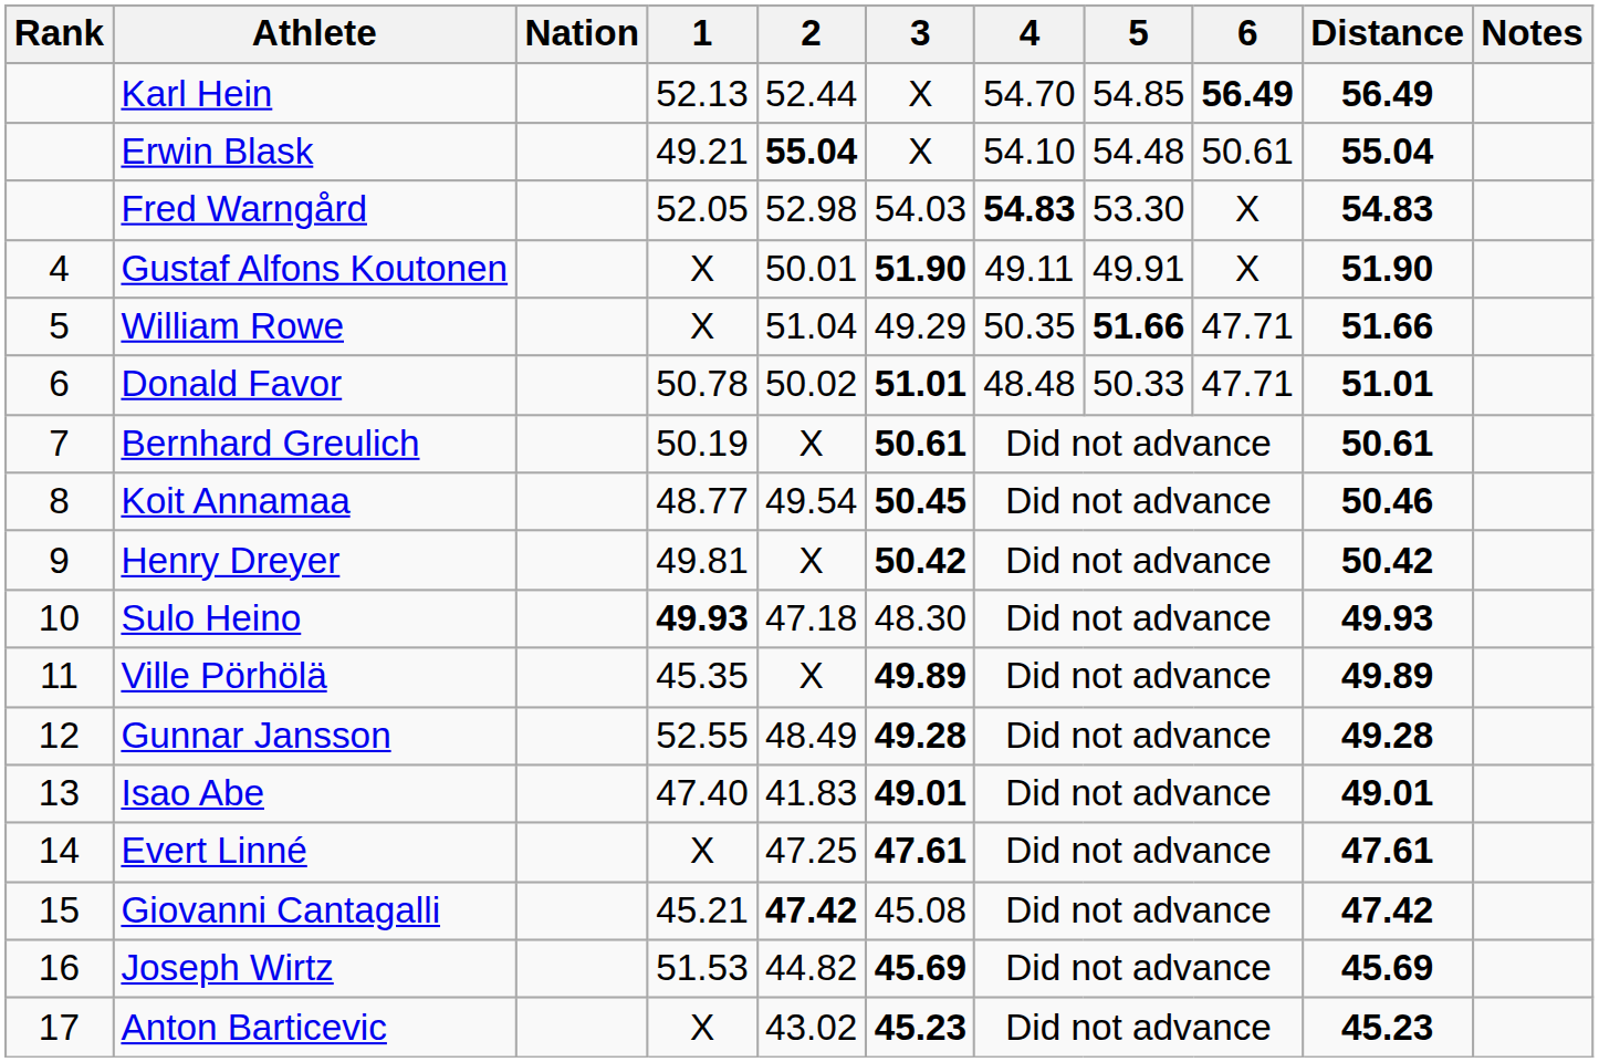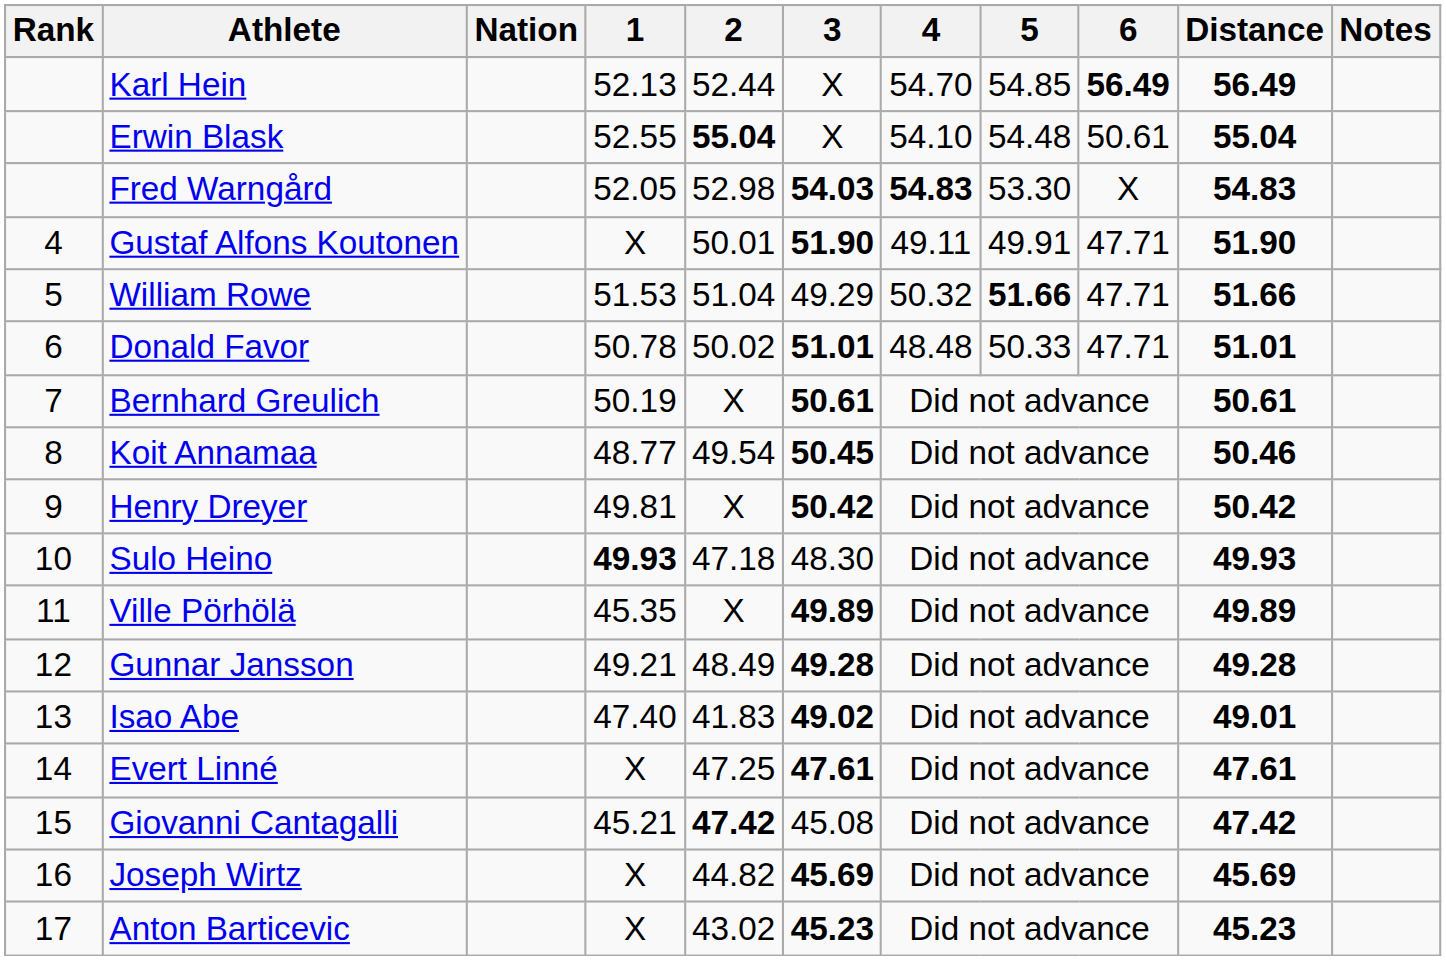Erwin Blask | 1: 49.21 -> 52.55
Fred Warngård | 3: normal -> bold
Gustaf Alfons Koutonen | 6: X -> 47.71
William Rowe | 1: X -> 51.53
William Rowe | 4: 50.35 -> 50.32
Gunnar Jansson | 1: 52.55 -> 49.21
Isao Abe | 3: 49.01 -> 49.02
Joseph Wirtz | 1: 51.53 -> X
